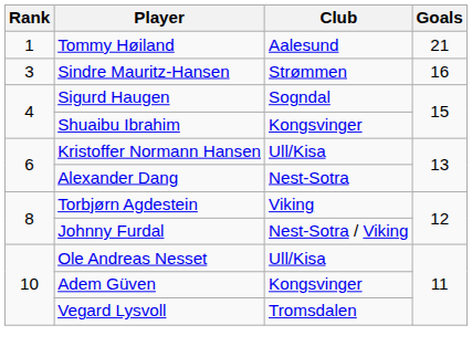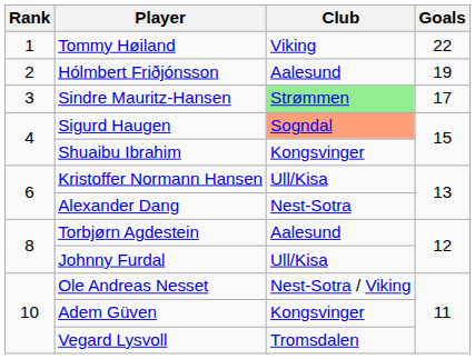Tommy Høiland | Club: Aalesund -> Viking
Tommy Høiland | Goals: 21 -> 22
+ row: 2 | Hólmbert Friðjónsson | Aalesund | 19
Sindre Mauritz-Hansen | Club: no background -> lightgreen background
Sindre Mauritz-Hansen | Goals: 16 -> 17
Sigurd Haugen | Club: no background -> lightsalmon background
Torbjørn Agdestein | Club: Viking -> Aalesund
Johnny Furdal | Club: Nest-Sotra / Viking -> Ull/Kisa
Ole Andreas Nesset | Club: Ull/Kisa -> Nest-Sotra / Viking
